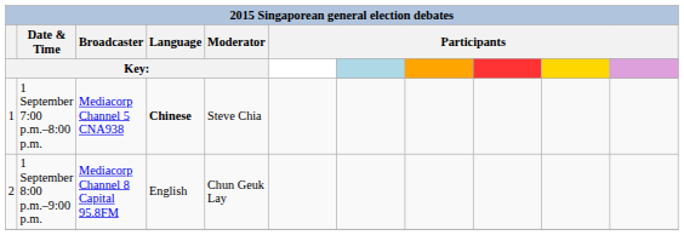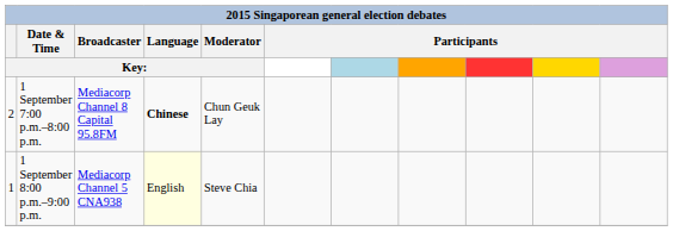1 September 7:00 p.m.–8:00 p.m. | Key:: 1 -> 2
1 September 7:00 p.m.–8:00 p.m. | Broadcaster / Key:: Mediacorp Channel 5 CNA938 -> Mediacorp Channel 8 Capital 95.8FM
1 September 7:00 p.m.–8:00 p.m. | Moderator / Key:: Steve Chia -> Chun Geuk Lay
1 September 8:00 p.m.–9:00 p.m. | Key:: 2 -> 1
1 September 8:00 p.m.–9:00 p.m. | Broadcaster / Key:: Mediacorp Channel 8 Capital 95.8FM -> Mediacorp Channel 5 CNA938
1 September 8:00 p.m.–9:00 p.m. | Language / Key:: no background -> lightyellow background
1 September 8:00 p.m.–9:00 p.m. | Moderator / Key:: Chun Geuk Lay -> Steve Chia
